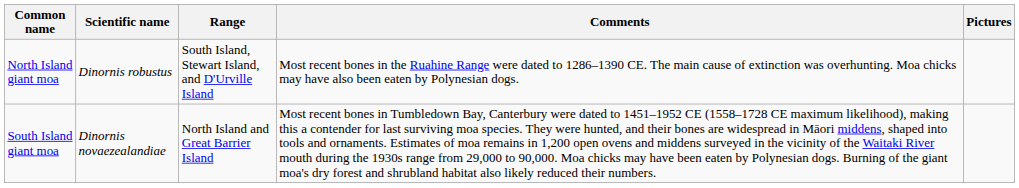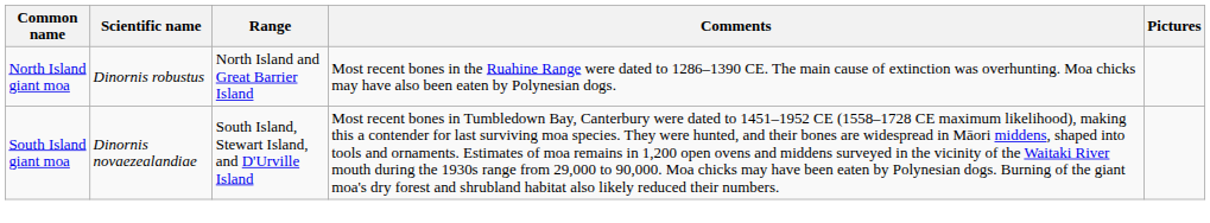North Island giant moa | Range: South Island, Stewart Island, and D'Urville Island -> North Island and Great Barrier Island
South Island giant moa | Range: North Island and Great Barrier Island -> South Island, Stewart Island, and D'Urville Island
